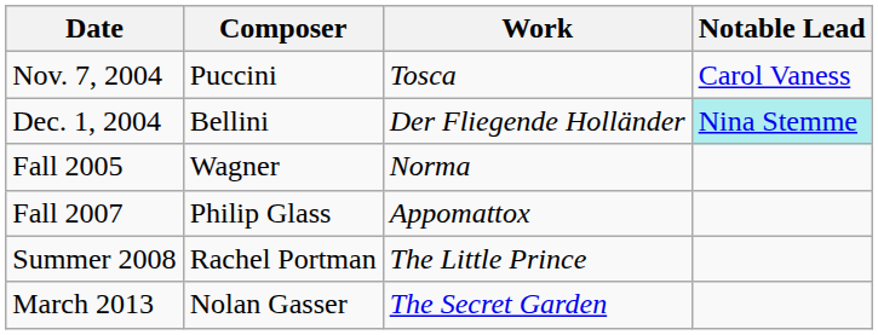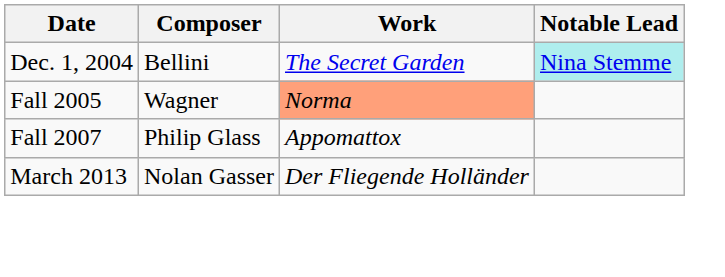- row: Nov. 7, 2004 | Puccini | Tosca | Carol Vaness
Dec. 1, 2004 | Work: Der Fliegende Holländer -> The Secret Garden
Fall 2005 | Work: no background -> lightsalmon background
- row: Summer 2008 | Rachel Portman | The Little Prince
March 2013 | Work: The Secret Garden -> Der Fliegende Holländer
